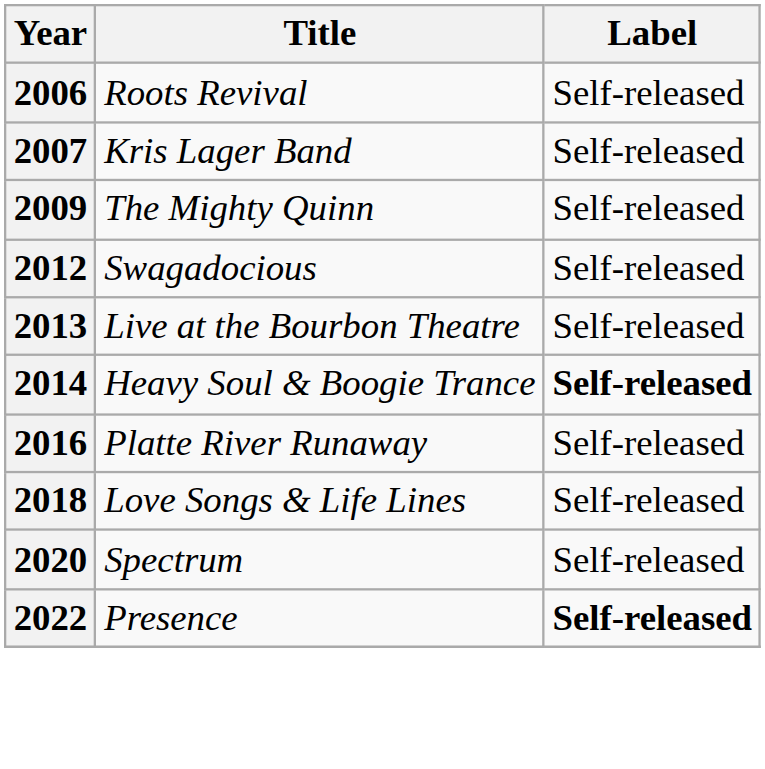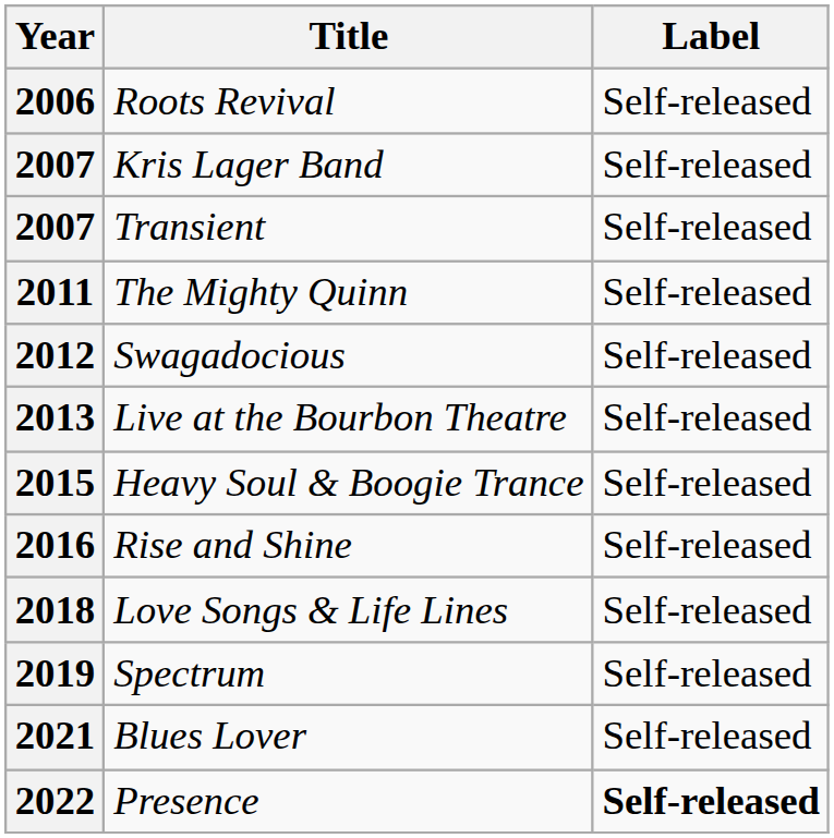+ row: 2007 | Transient | Self-released
The Mighty Quinn | Year: 2009 -> 2011
Heavy Soul & Boogie Trance | Year: 2014 -> 2015
Heavy Soul & Boogie Trance | Label: bold -> normal
+ row: 2016 | Rise and Shine | Self-released
- row: 2016 | Platte River Runaway | Self-released
Spectrum | Year: 2020 -> 2019
+ row: 2021 | Blues Lover | Self-released
